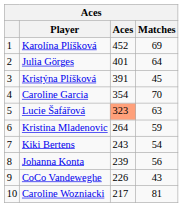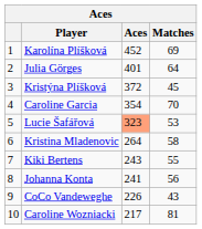Kristýna Plíšková | Aces: 391 -> 372
Lucie Šafářová | Matches: 63 -> 53
Kristina Mladenovic | Matches: 59 -> 58
Kiki Bertens | Matches: 54 -> 55
Johanna Konta | Aces: 239 -> 241
